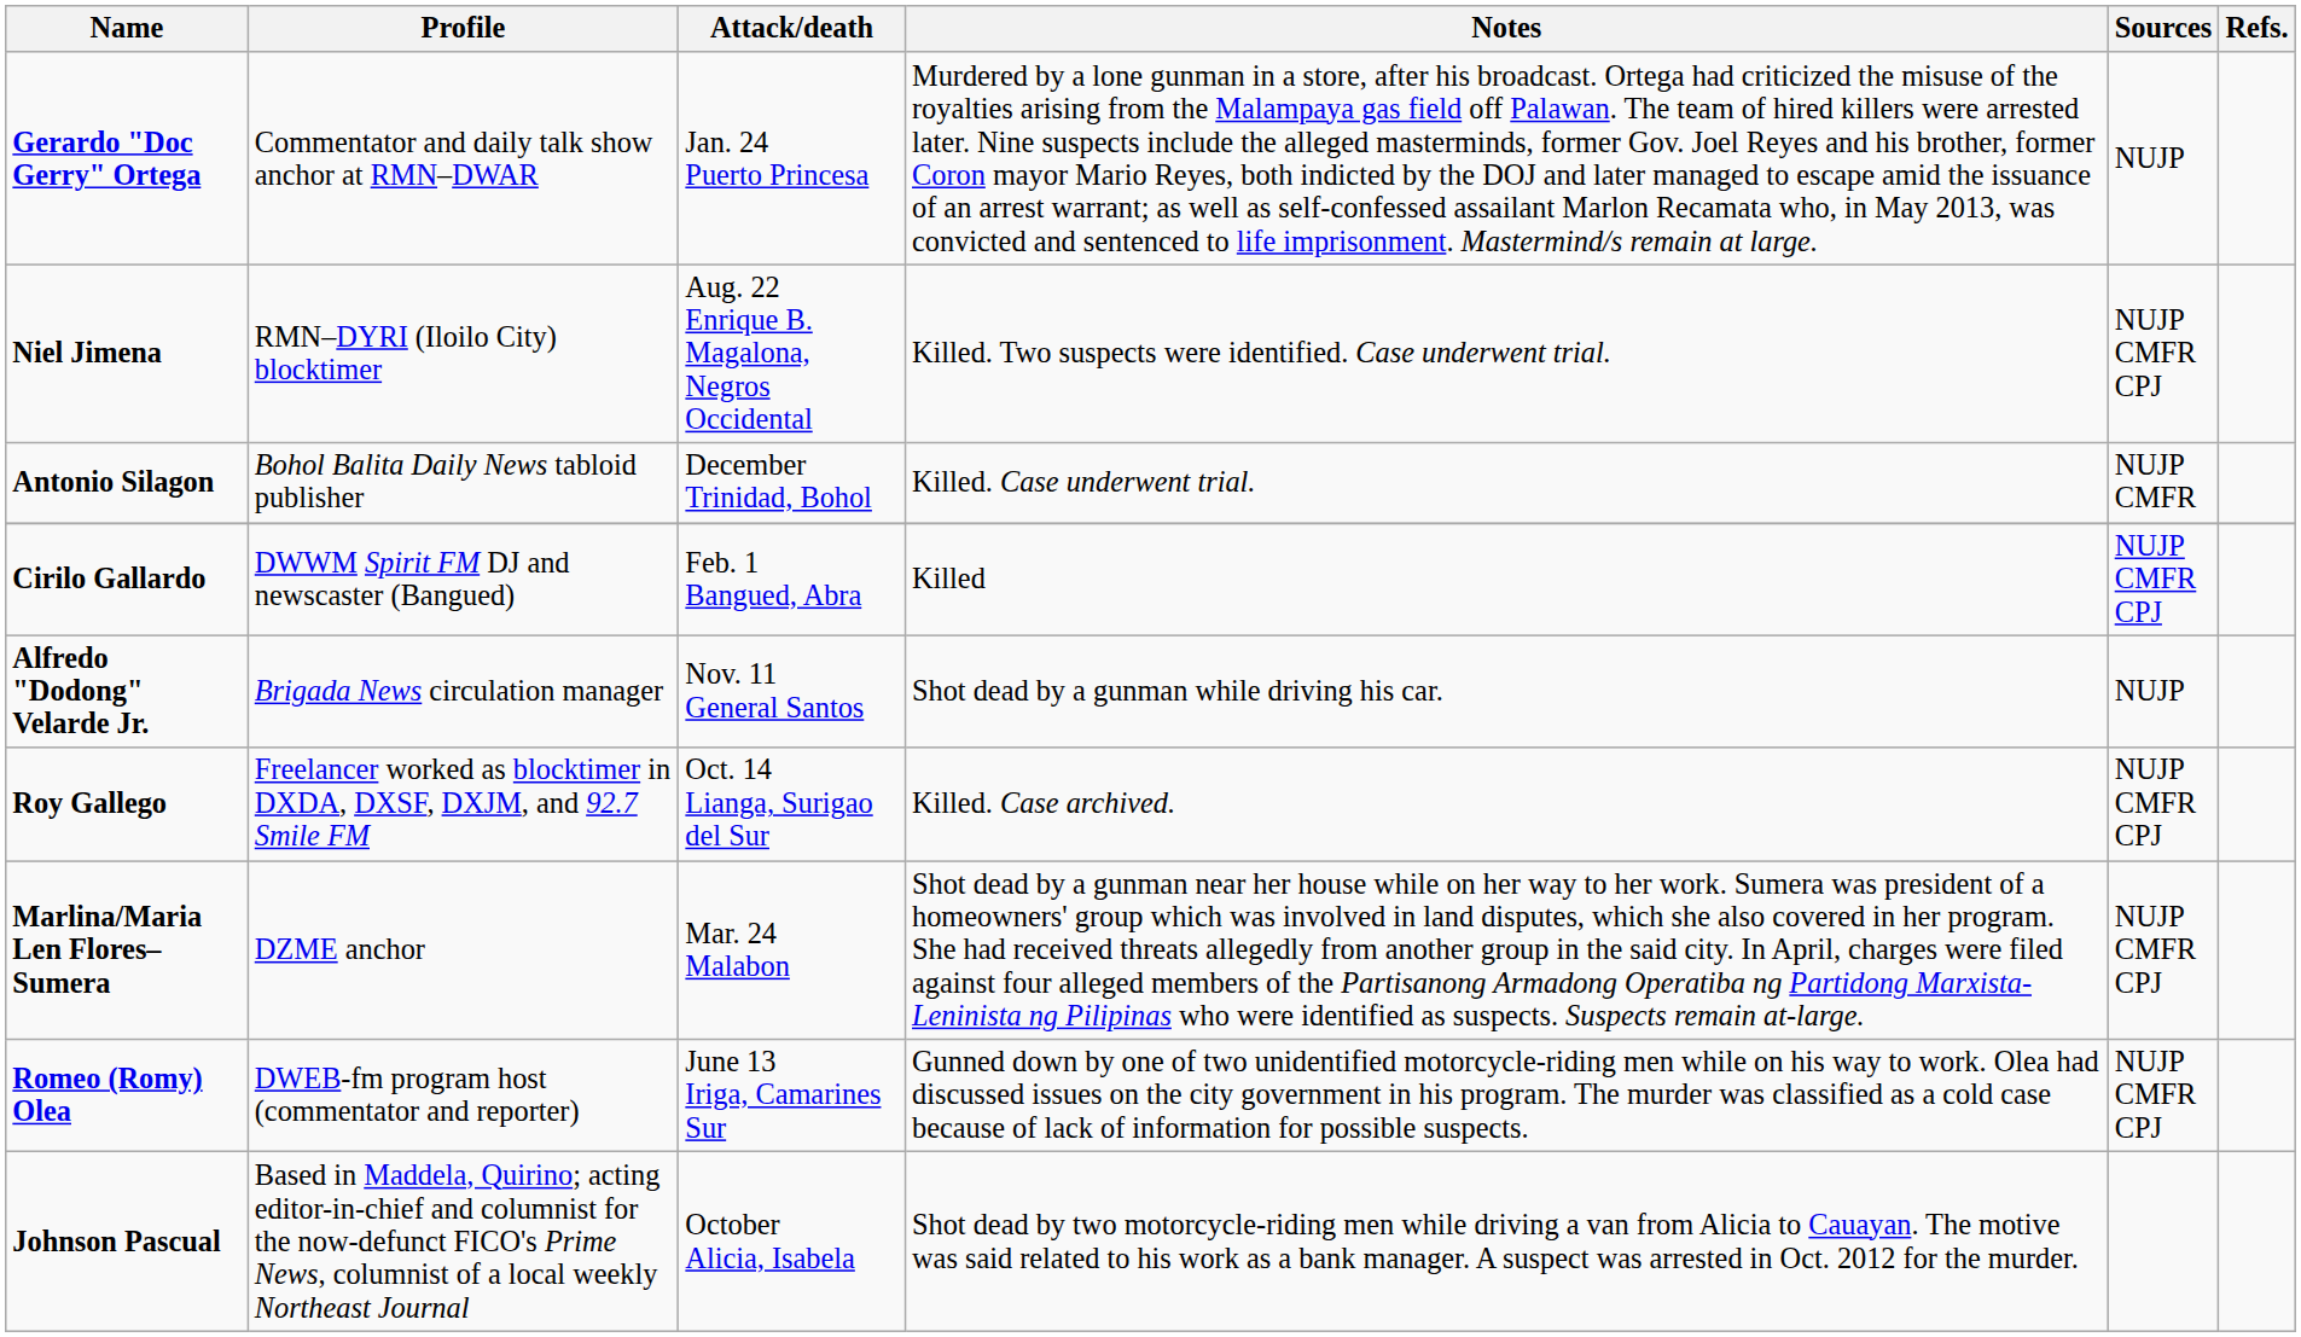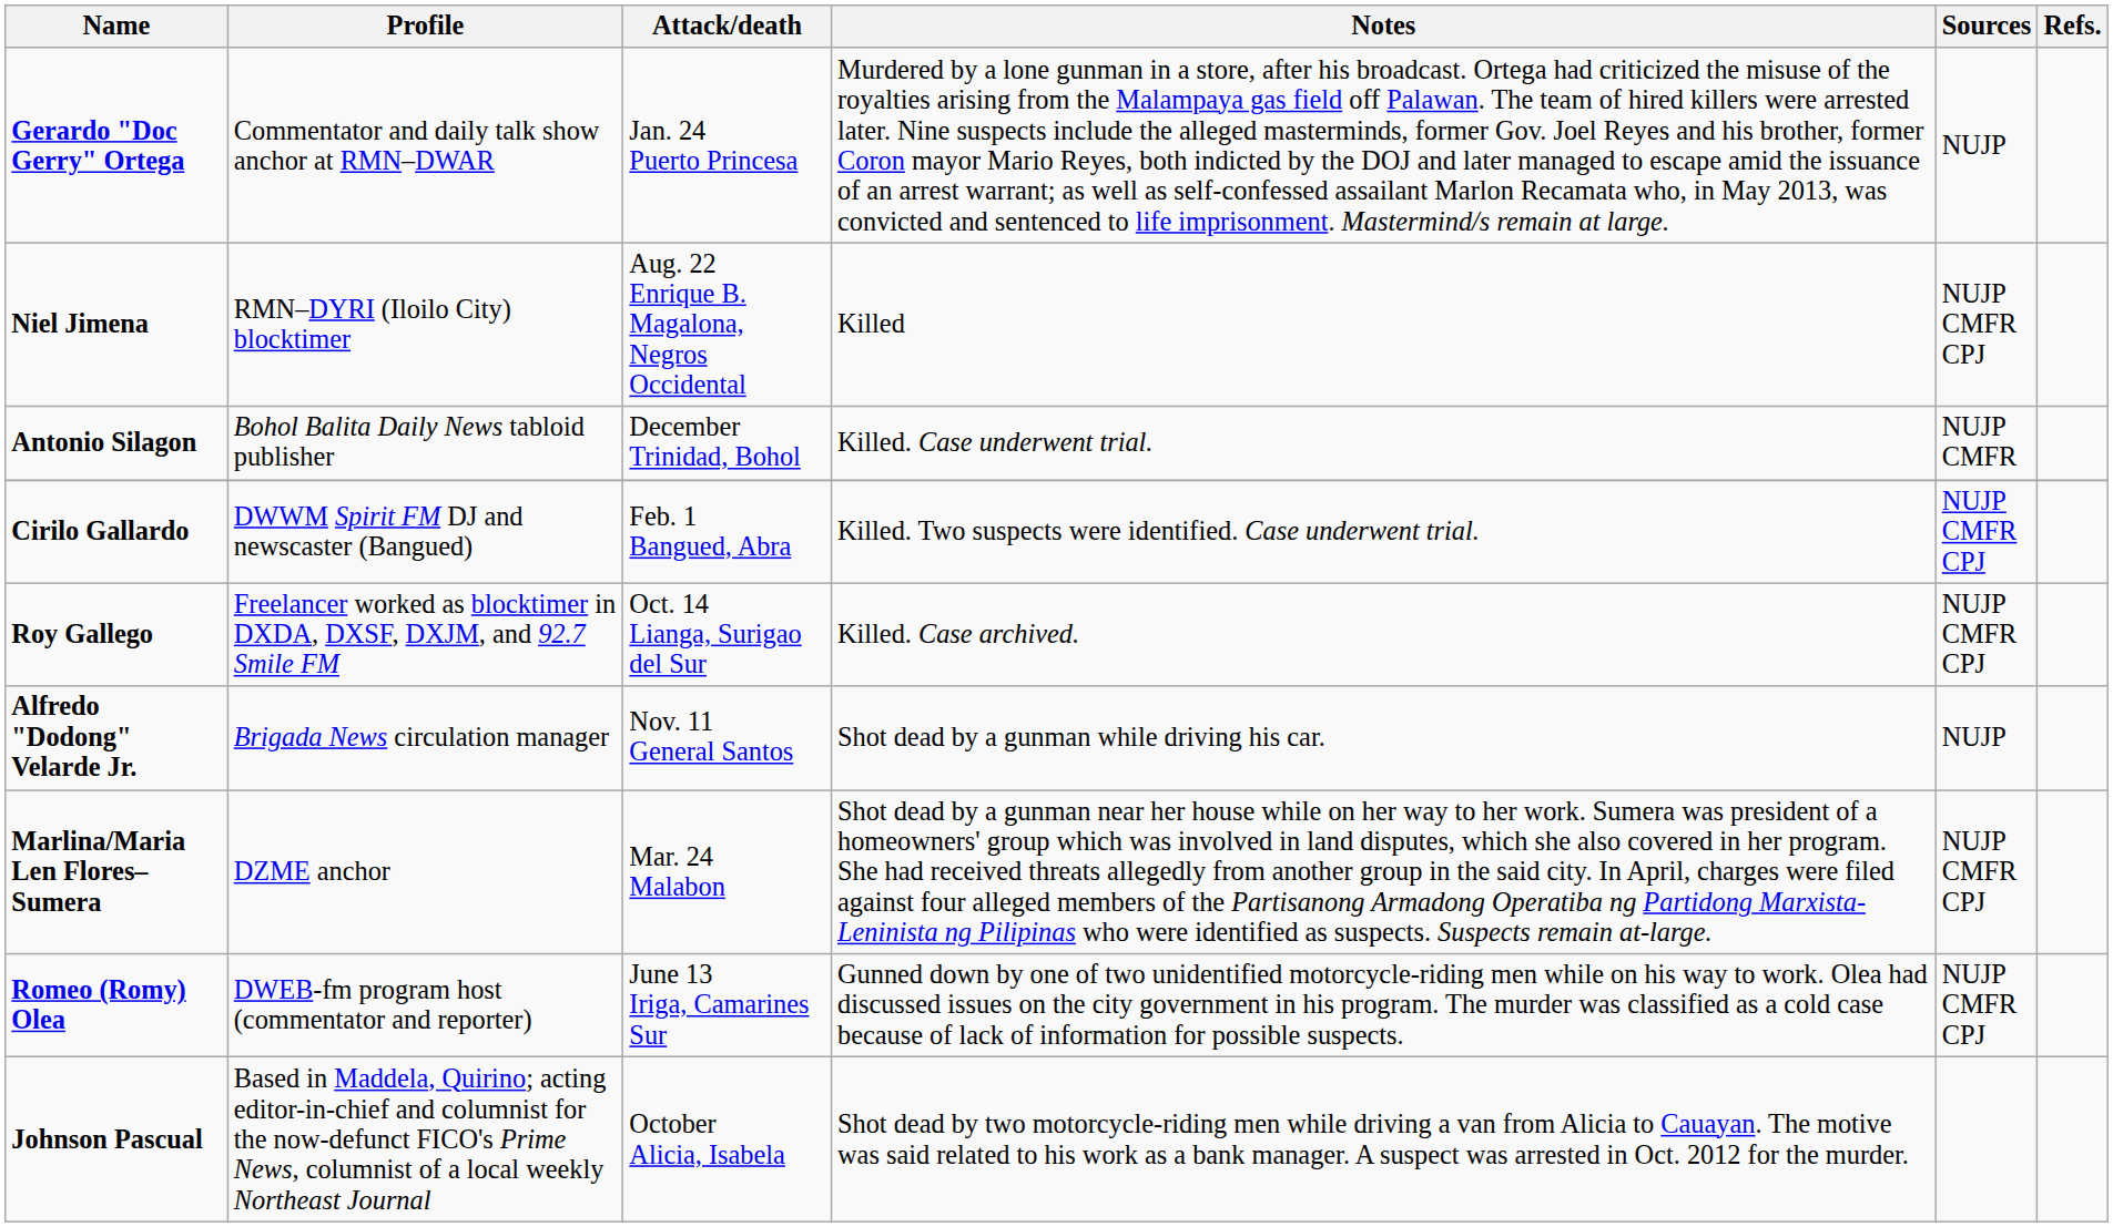Niel Jimena | Notes: Killed. Two suspects were identified. Case underwent trial. -> Killed
Cirilo Gallardo | Notes: Killed -> Killed. Two suspects were identified. Case underwent trial.
rows swapped: Roy Gallego <-> Alfredo "Dodong" Velarde Jr.
